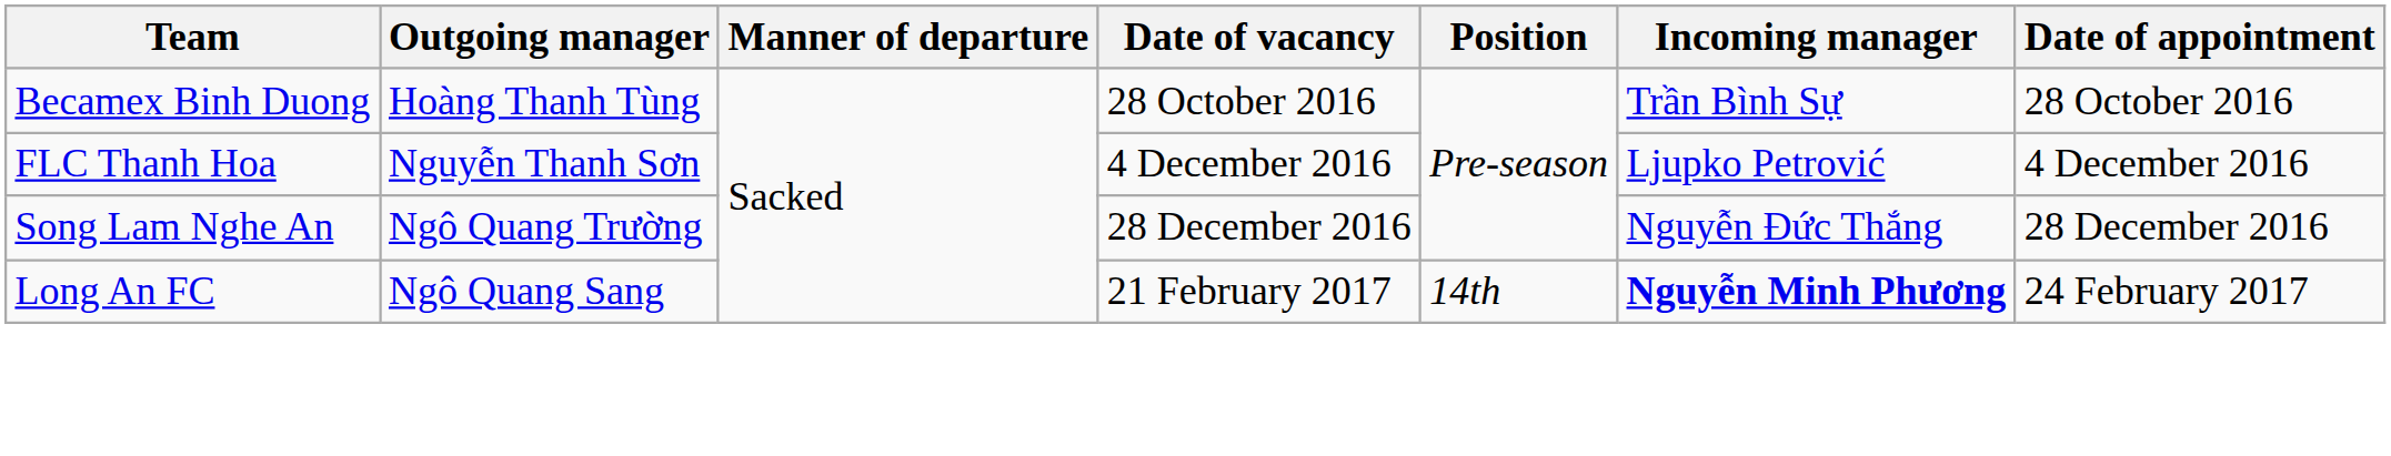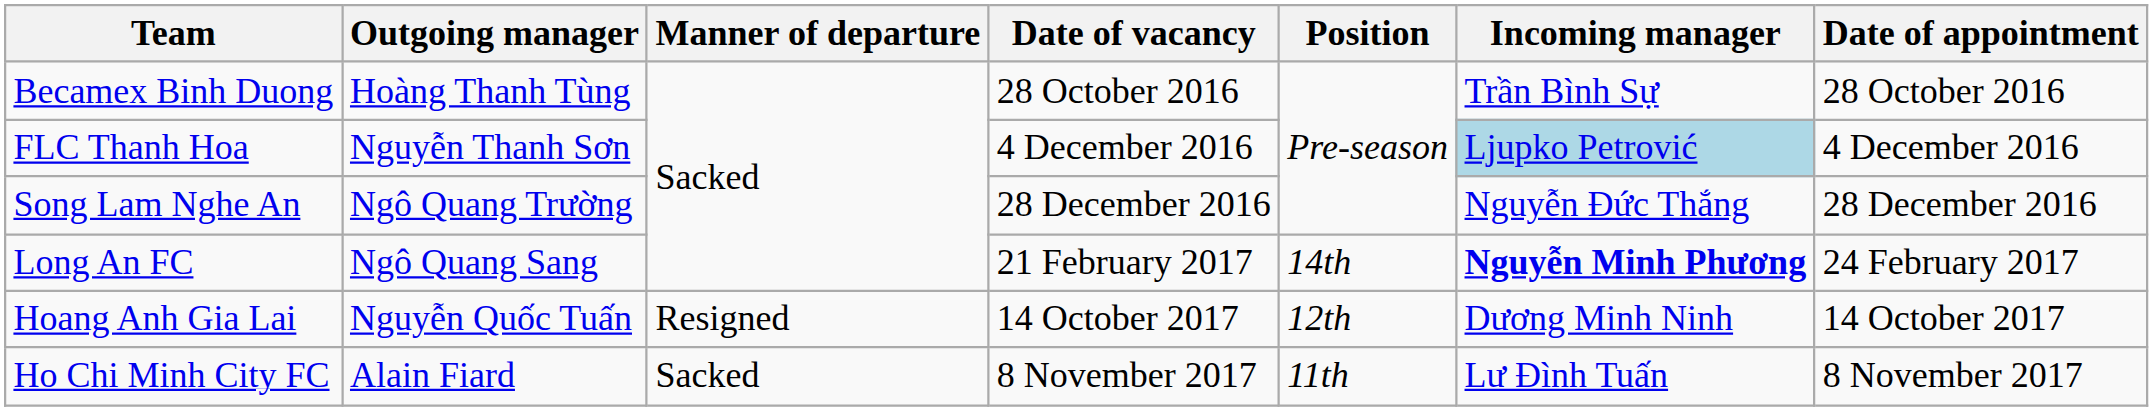FLC Thanh Hoa | Incoming manager: no background -> lightblue background
+ row: Hoang Anh Gia Lai | Nguyễn Quốc Tuấn | Resigned | 14 October 2017 | 12th | Dương Minh Ninh | 14 October 2017
+ row: Ho Chi Minh City FC | Alain Fiard | Sacked | 8 November 2017 | 11th | Lư Đình Tuấn | 8 November 2017
